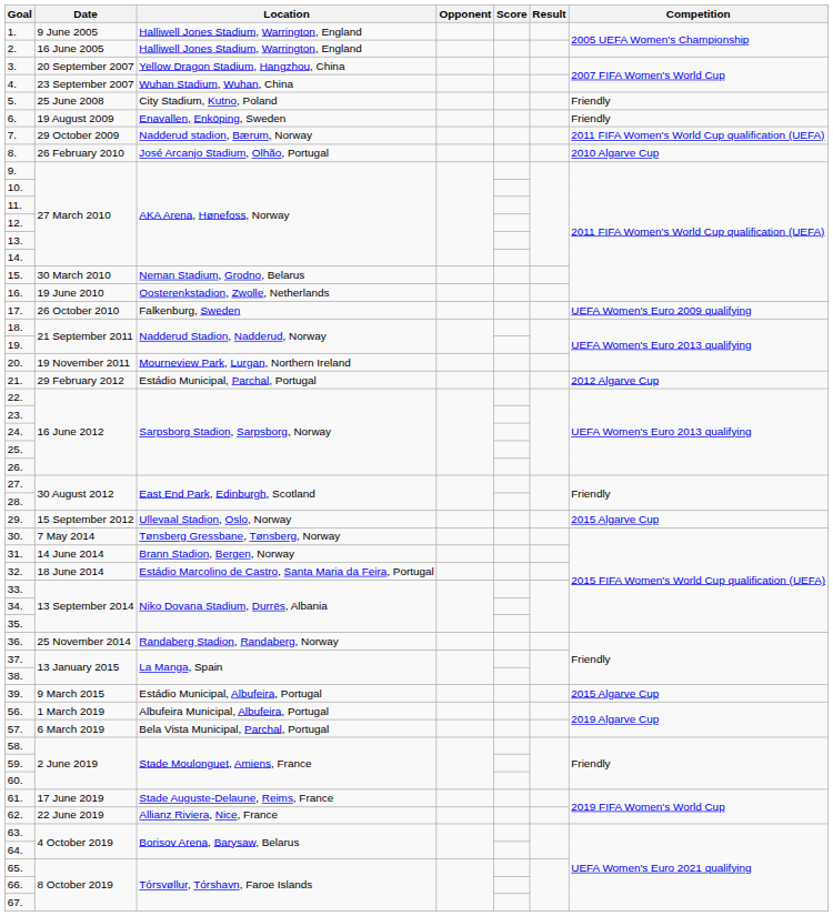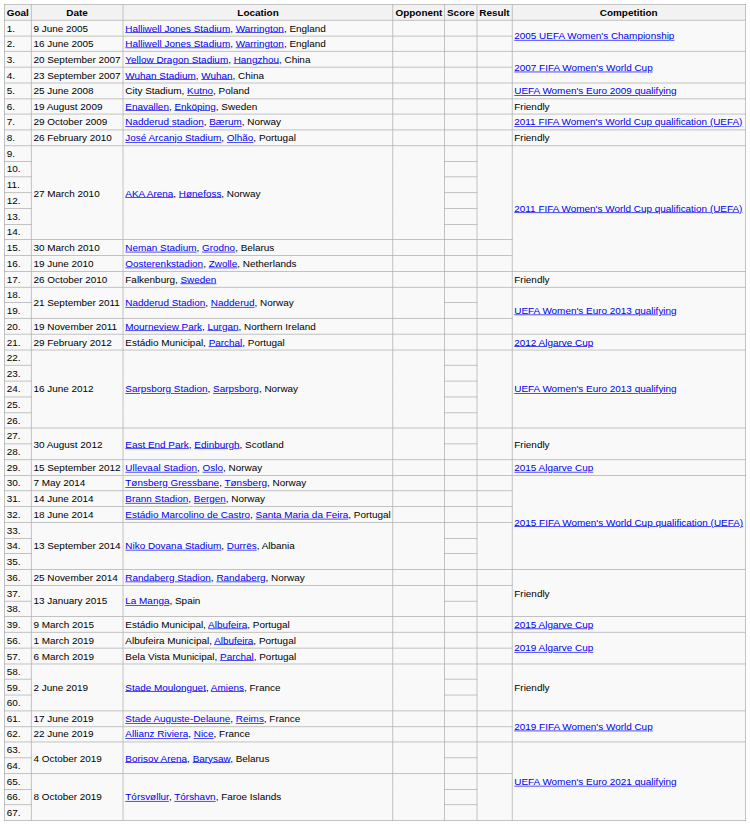5. | Competition: Friendly -> UEFA Women's Euro 2009 qualifying
8. | Competition: 2010 Algarve Cup -> Friendly
17. | Competition: UEFA Women's Euro 2009 qualifying -> Friendly
